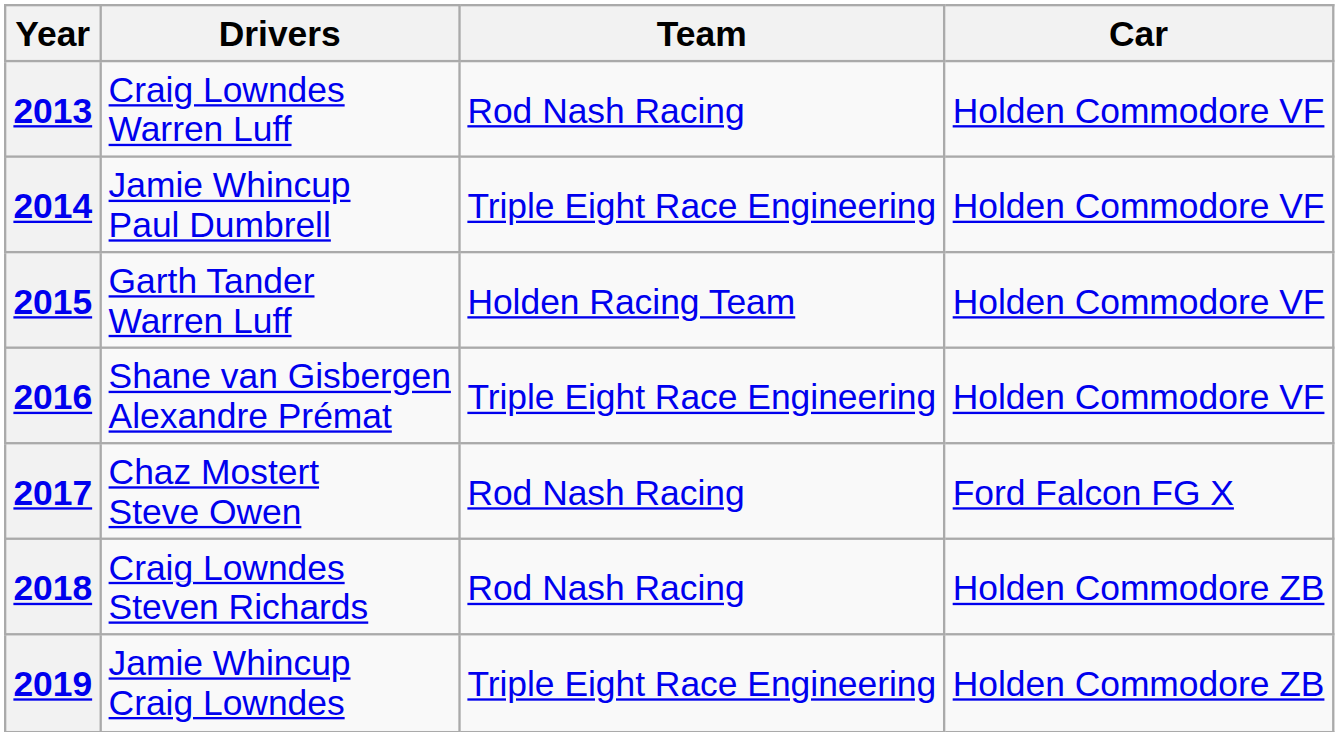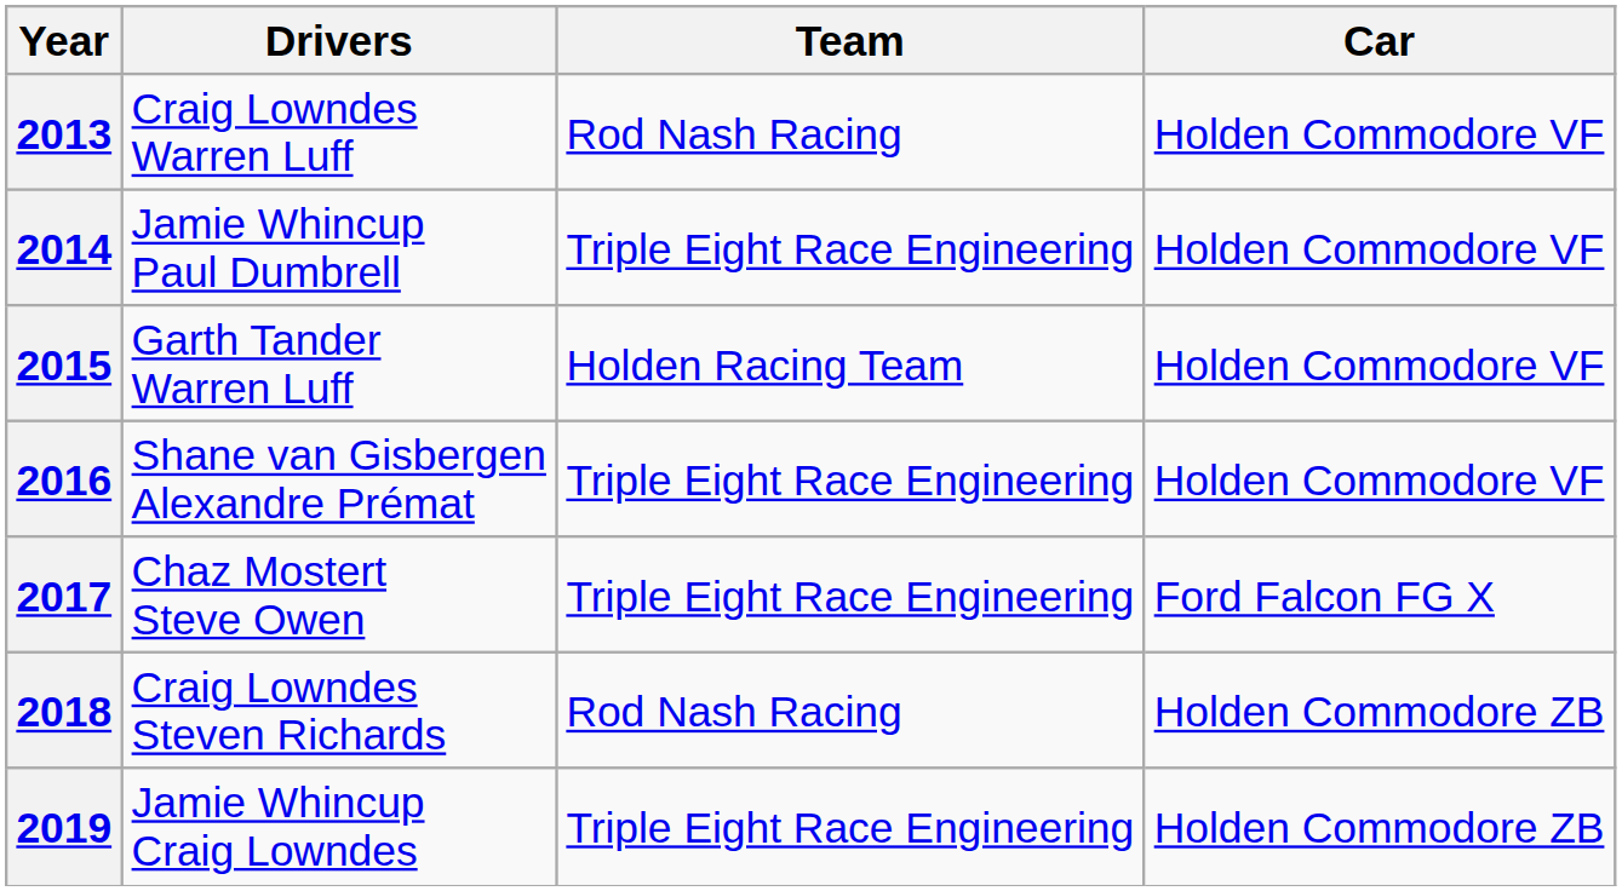2017 | Team: Rod Nash Racing -> Triple Eight Race Engineering
